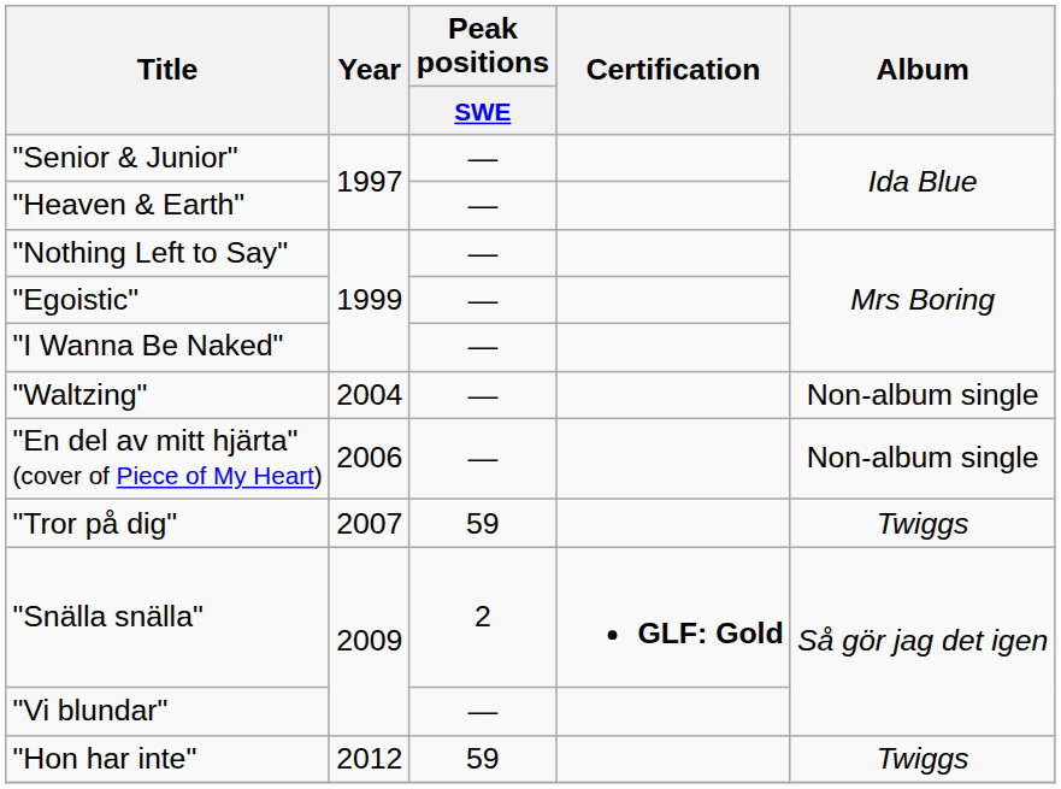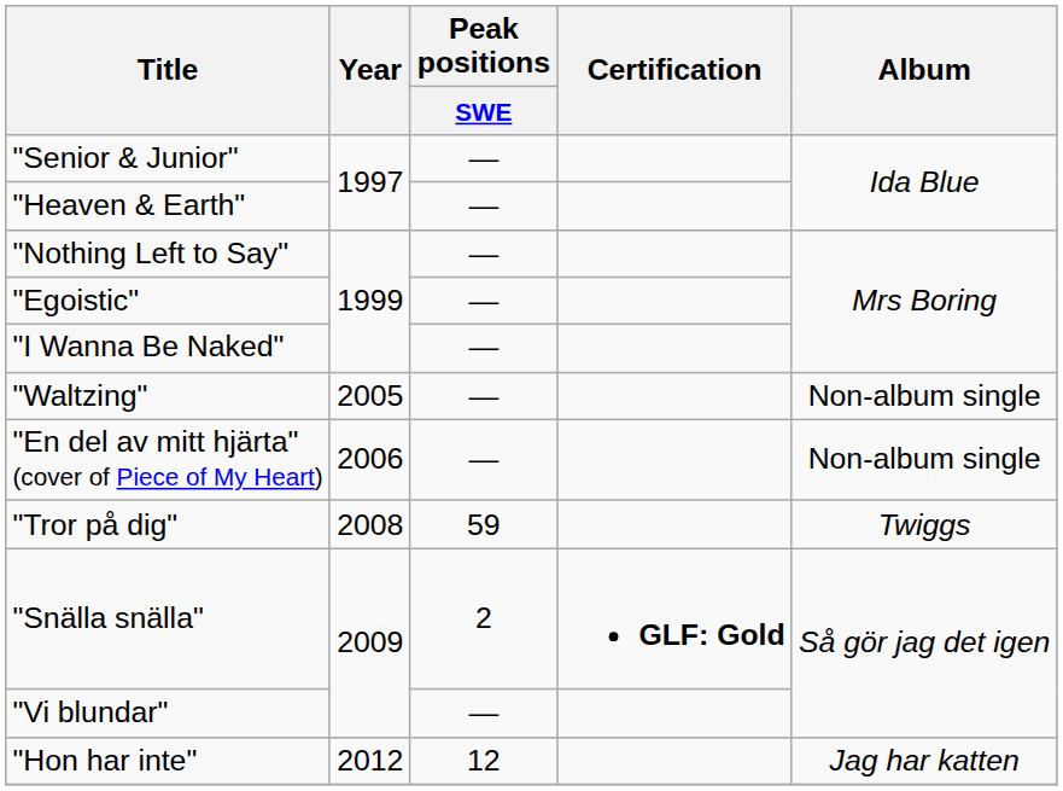"Waltzing" | Year: 2004 -> 2005
"Tror på dig" | Year: 2007 -> 2008
"Hon har inte" | Peak positions / SWE: 59 -> 12
"Hon har inte" | Album: Twiggs -> Jag har katten
